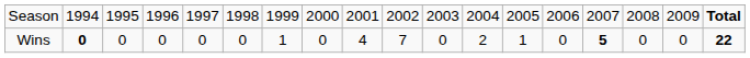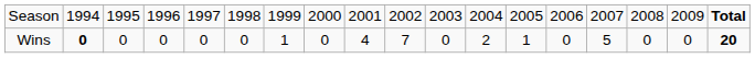Wins | column 15: bold -> normal
Wins | column 18: 22 -> 20
